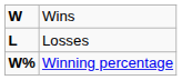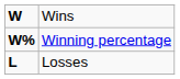rows swapped: Losses <-> Winning percentage
